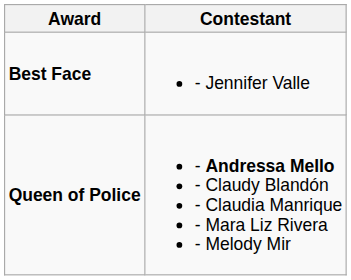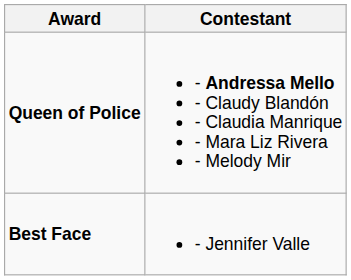rows swapped: Queen of Police <-> Best Face
